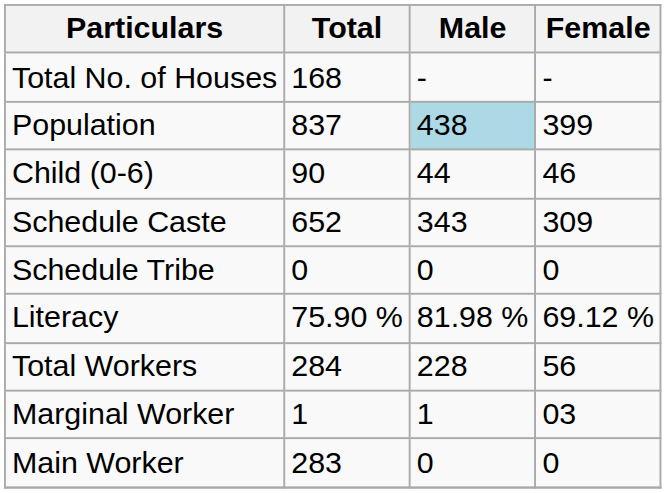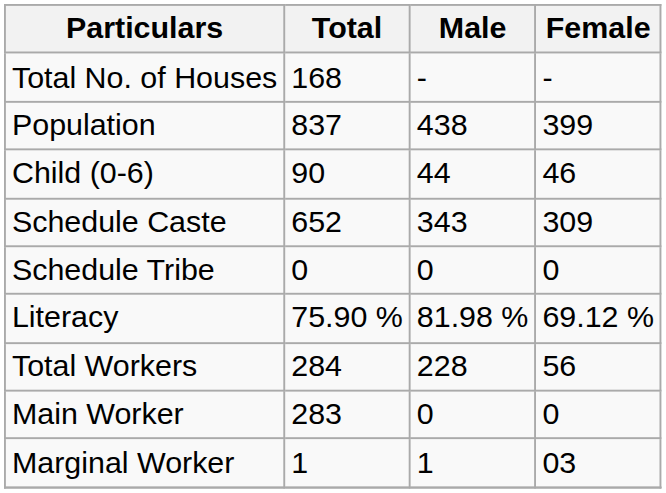Population | Male: lightblue background -> no background
rows swapped: Main Worker <-> Marginal Worker
